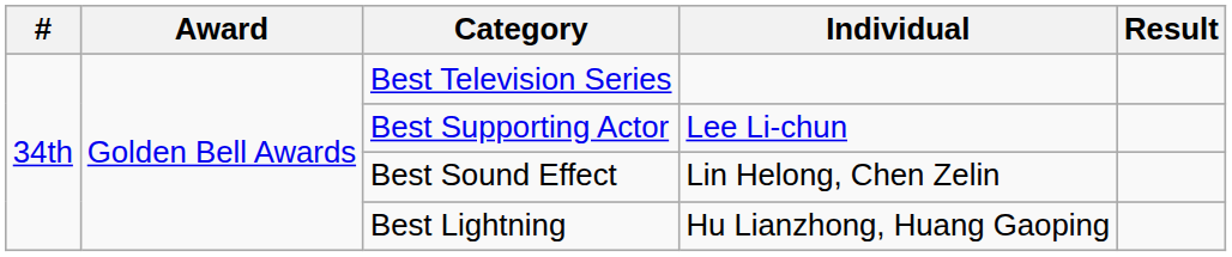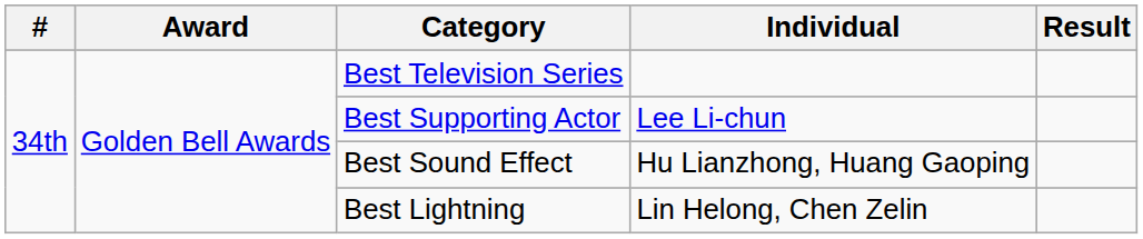Best Sound Effect | Individual: Lin Helong, Chen Zelin -> Hu Lianzhong, Huang Gaoping
Best Lightning | Individual: Hu Lianzhong, Huang Gaoping -> Lin Helong, Chen Zelin
